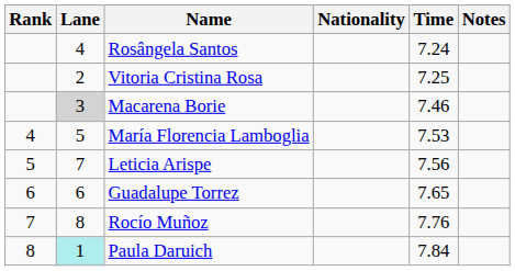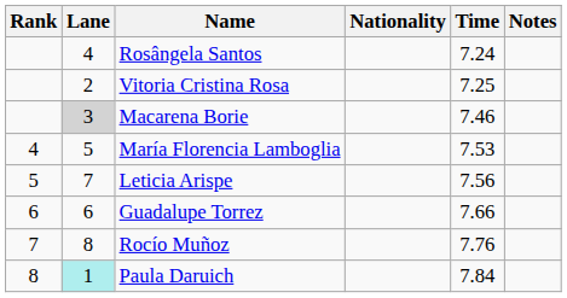Guadalupe Torrez | Time: 7.65 -> 7.66
